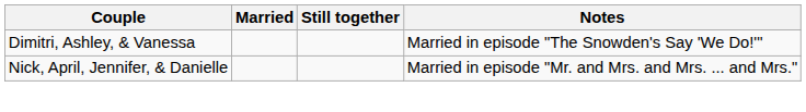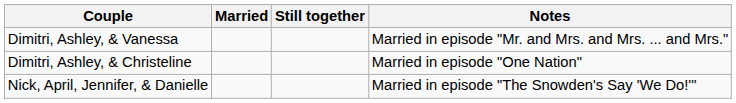Dimitri, Ashley, & Vanessa | Notes: Married in episode "The Snowden's Say 'We Do!'" -> Married in episode "Mr. and Mrs. and Mrs. ... and Mrs."
+ row: Dimitri, Ashley, & Christeline | Married in episode "One Nation"
Nick, April, Jennifer, & Danielle | Notes: Married in episode "Mr. and Mrs. and Mrs. ... and Mrs." -> Married in episode "The Snowden's Say 'We Do!'"
